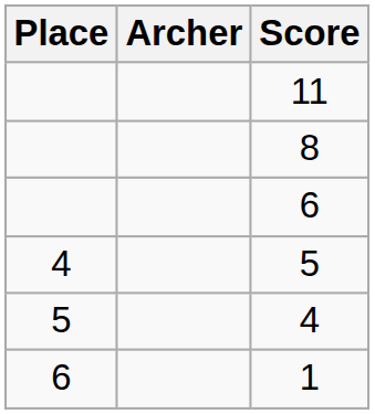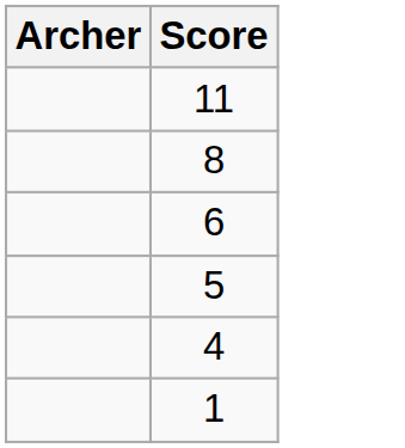- column: Place | 4 | 5 | 6
